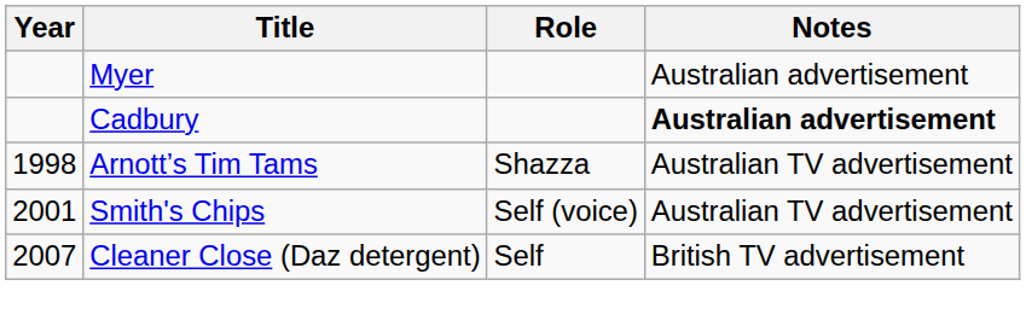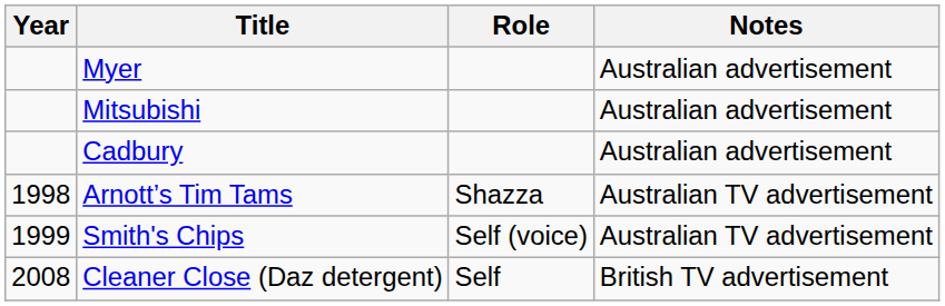+ row: Mitsubishi | Australian advertisement
Cadbury | Notes: bold -> normal
Smith's Chips | Year: 2001 -> 1999
Cleaner Close (Daz detergent) | Year: 2007 -> 2008
